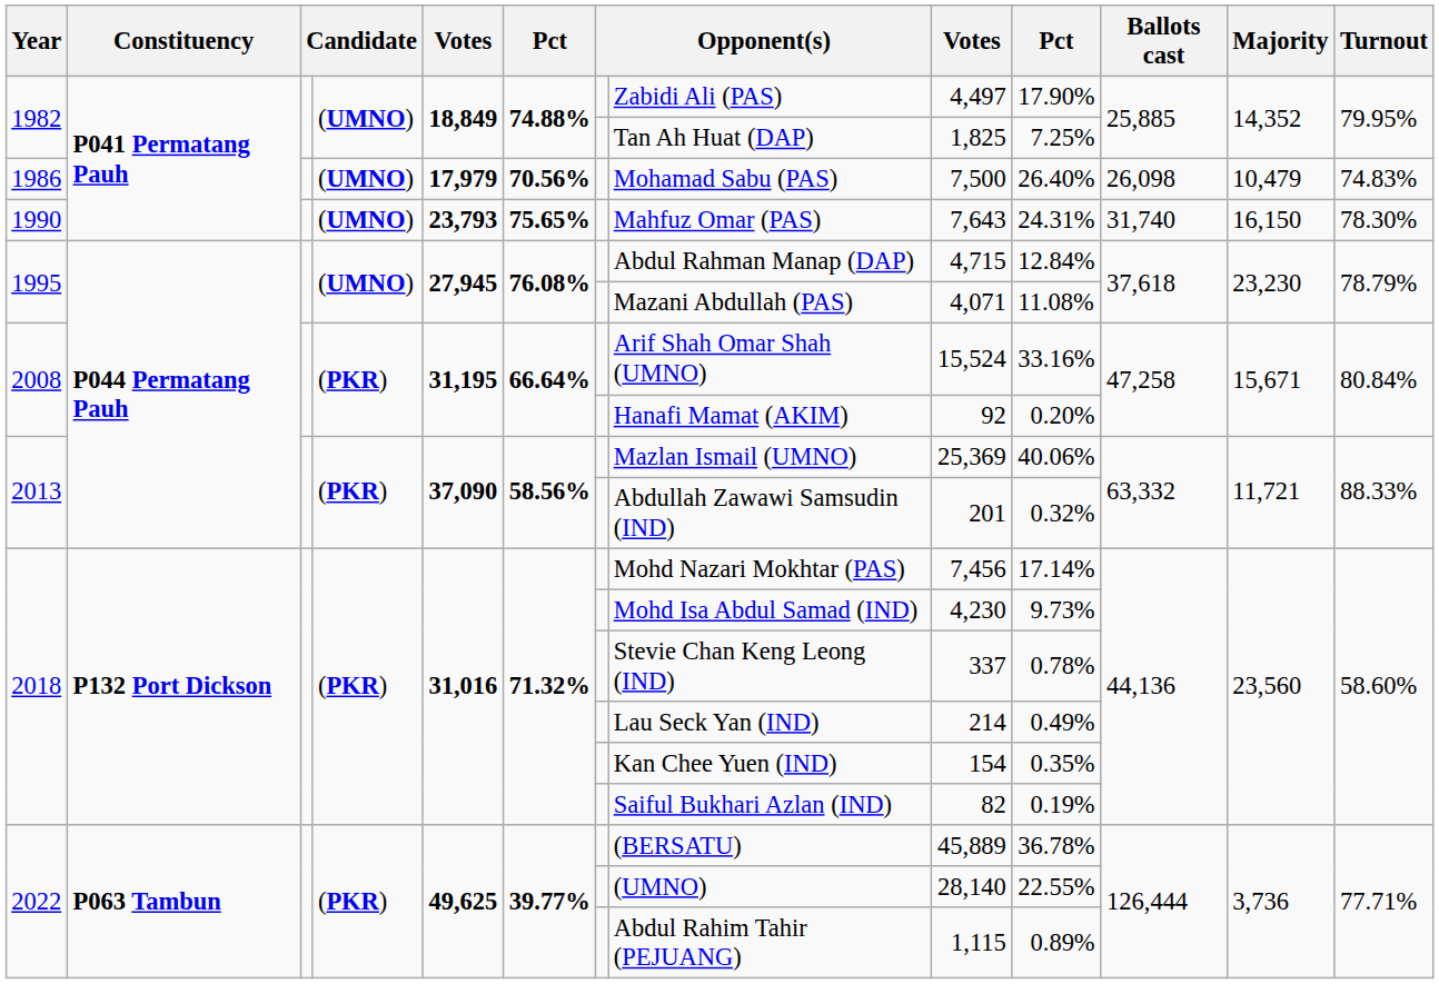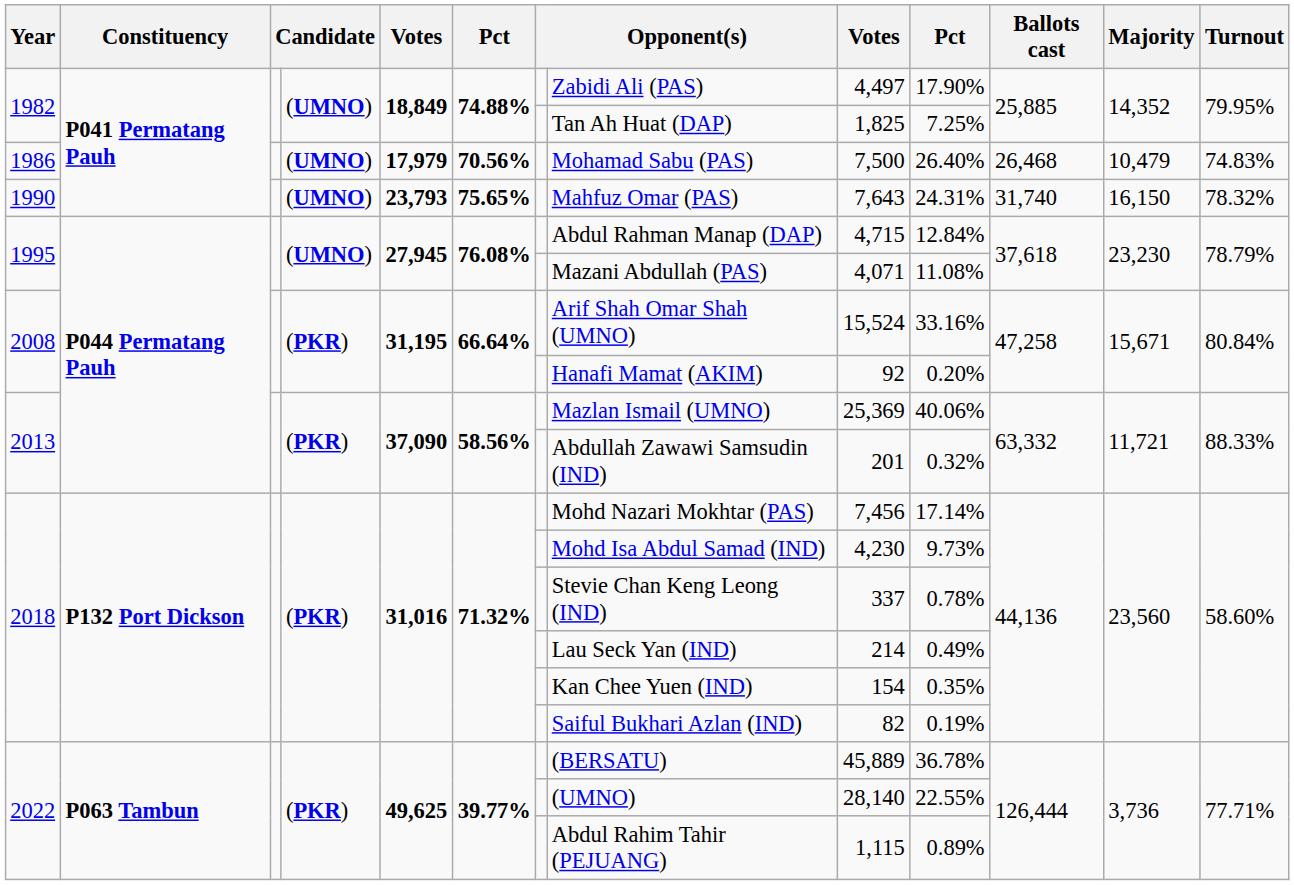1986 | Ballots cast: 26,098 -> 26,468
1990 | Turnout: 78.30% -> 78.32%
